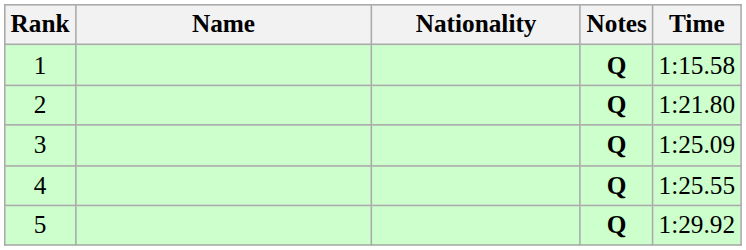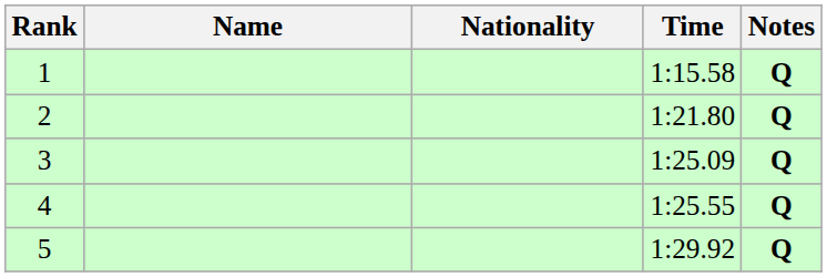columns swapped: Time <-> Notes
